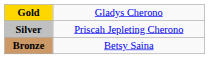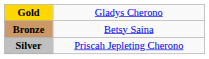rows swapped: Silver <-> Bronze
